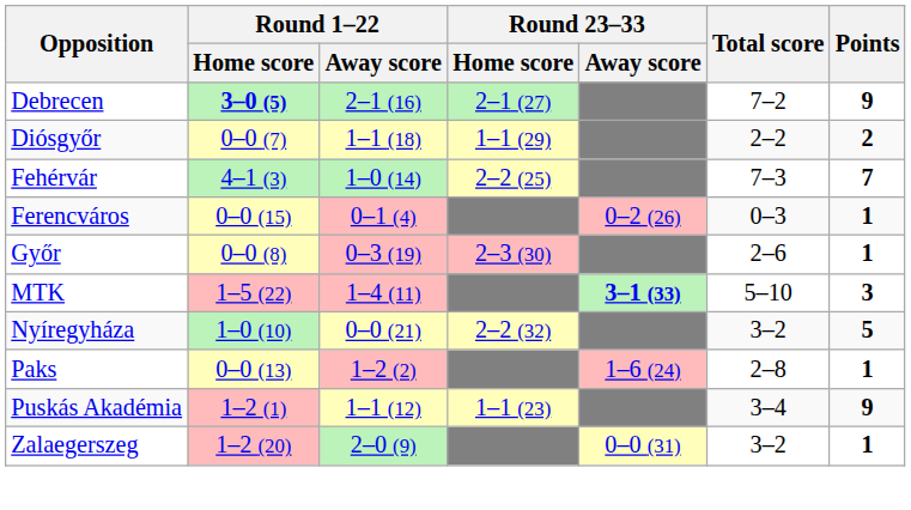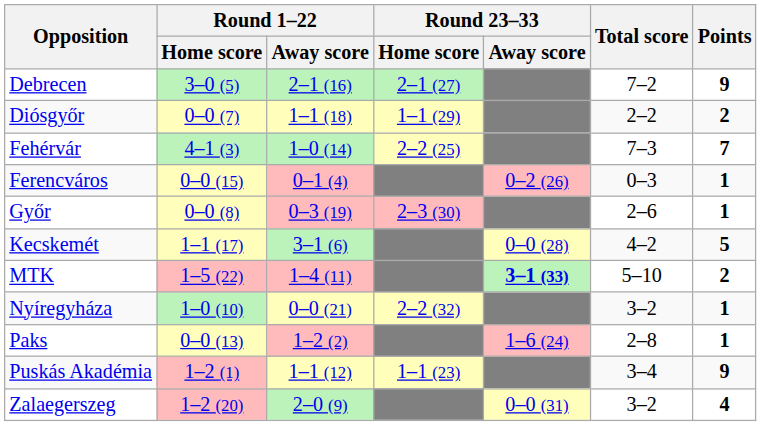Debrecen | Round 1–22 / Home score: bold -> normal
+ row: Kecskemét | 1–1 (17) | 3–1 (6) | 0–0 (28) | 4–2 | 5
MTK | Points: 3 -> 2
Nyíregyháza | Points: 5 -> 1
Zalaegerszeg | Points: 1 -> 4
